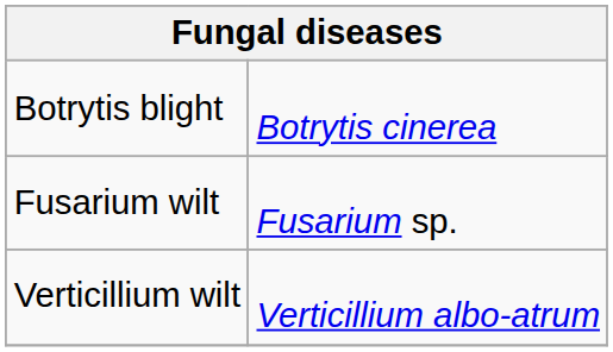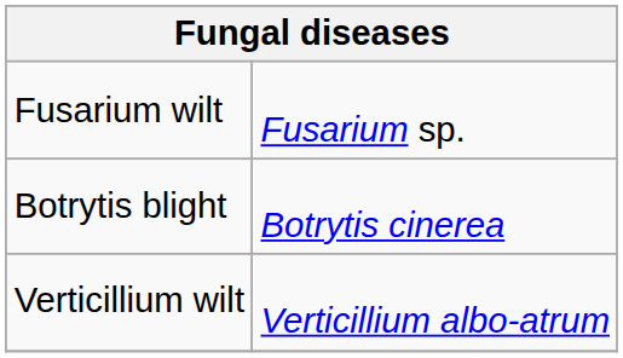rows swapped: Botrytis blight <-> Fusarium wilt
